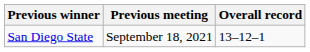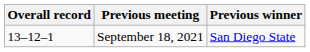columns swapped: Overall record <-> Previous winner
